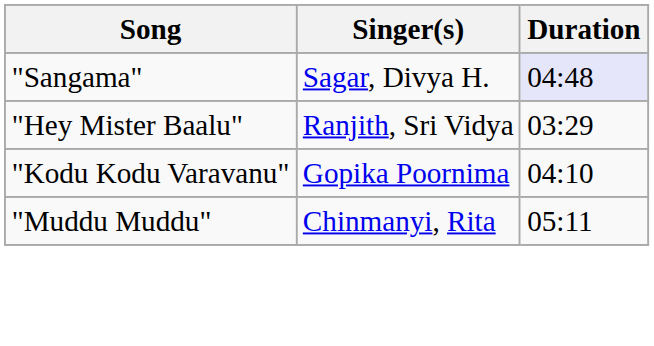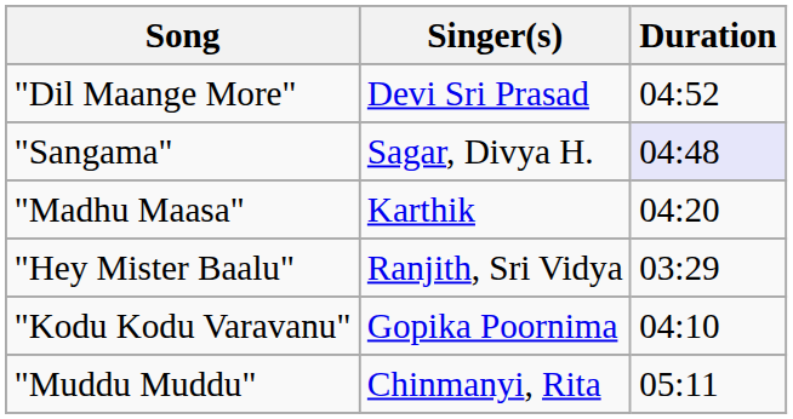+ row: "Dil Maange More" | Devi Sri Prasad | 04:52
+ row: "Madhu Maasa" | Karthik | 04:20
